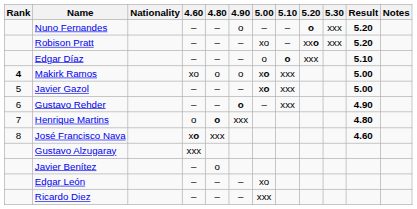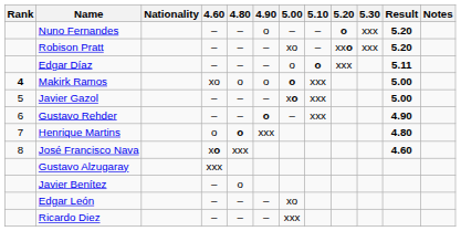Edgar Díaz | Result: 5.10 -> 5.11
Makirk Ramos | 5.00: xo -> o
